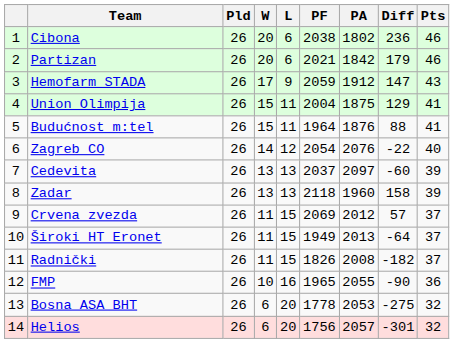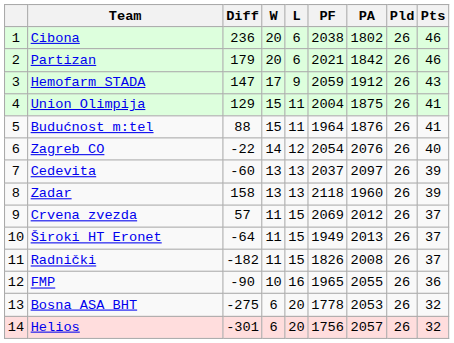columns swapped: Pld <-> Diff
